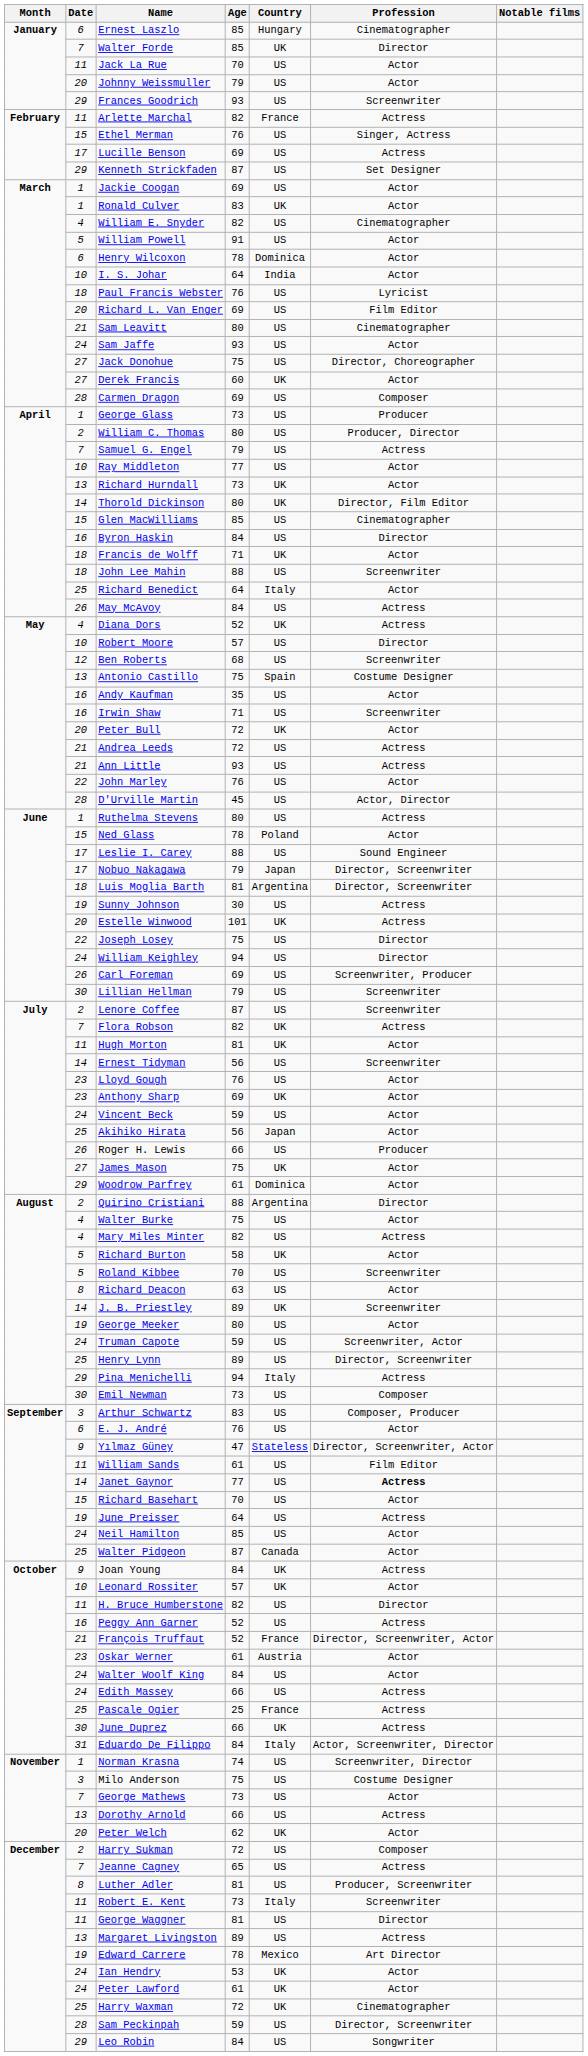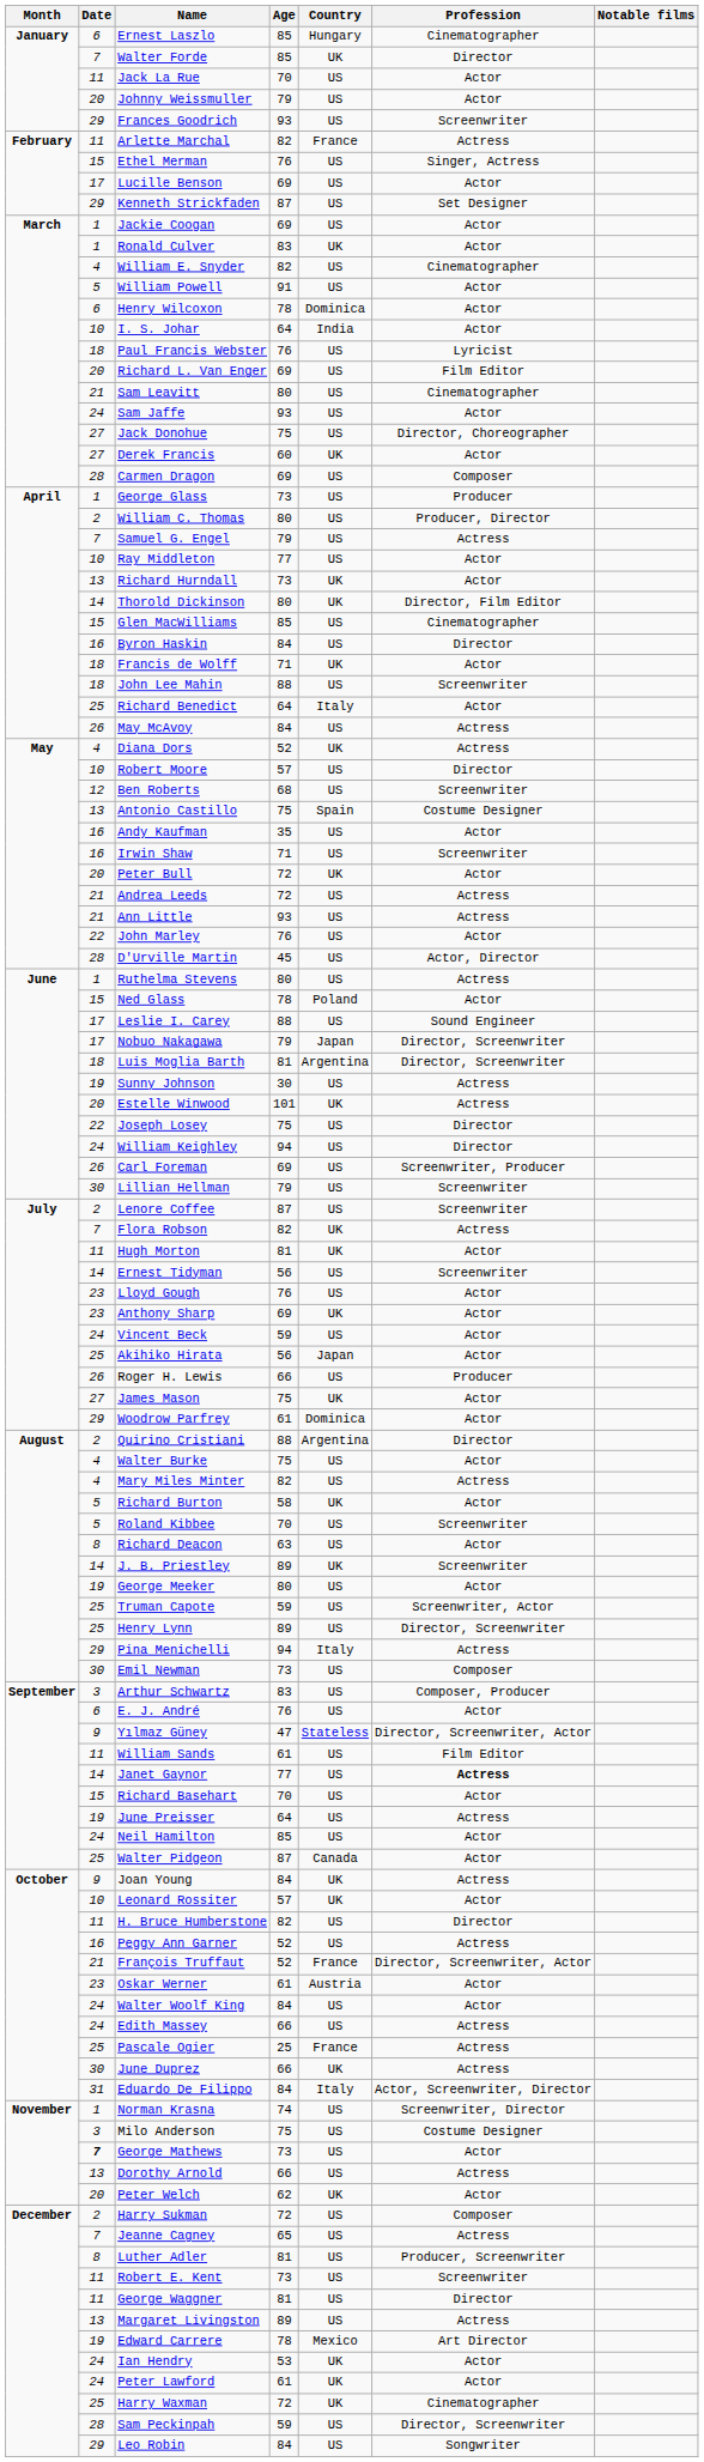Lucille Benson | Profession: Actress -> Actor
Truman Capote | Date: 24 -> 25
George Mathews | Date: normal -> bold
Robert E. Kent | Country: Italy -> US
